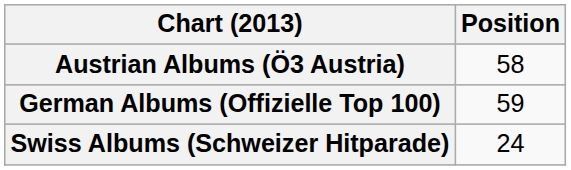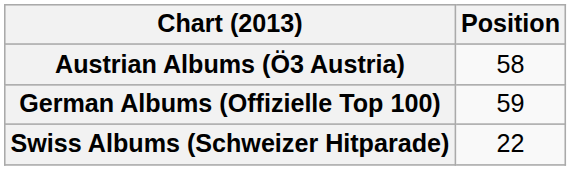Swiss Albums (Schweizer Hitparade) | Position: 24 -> 22
